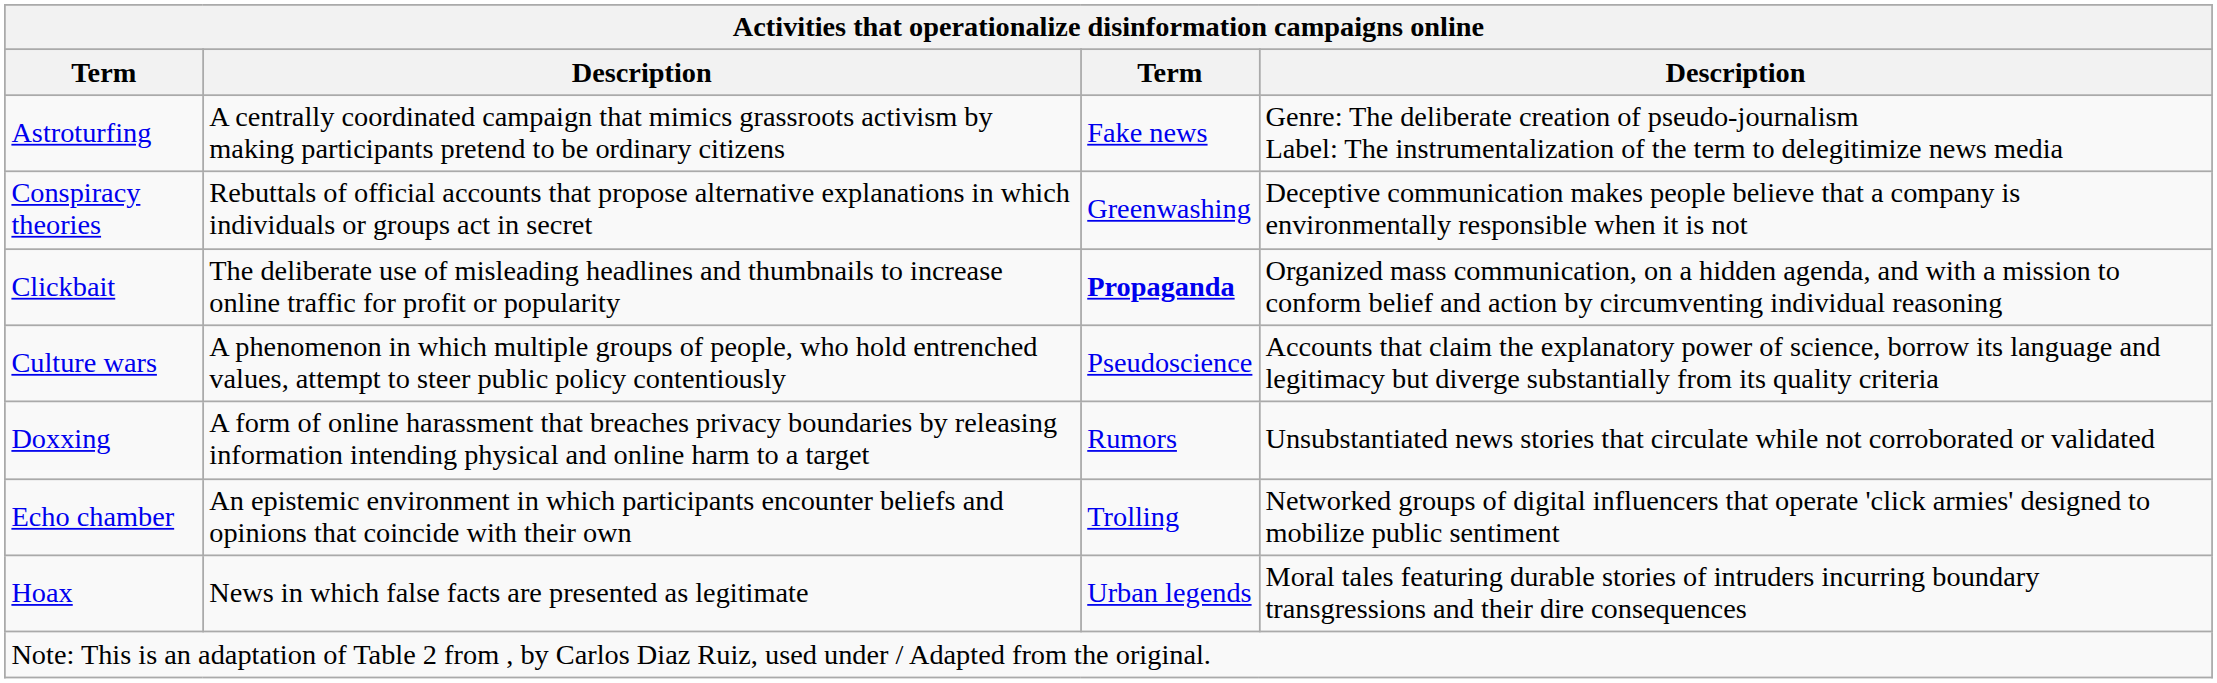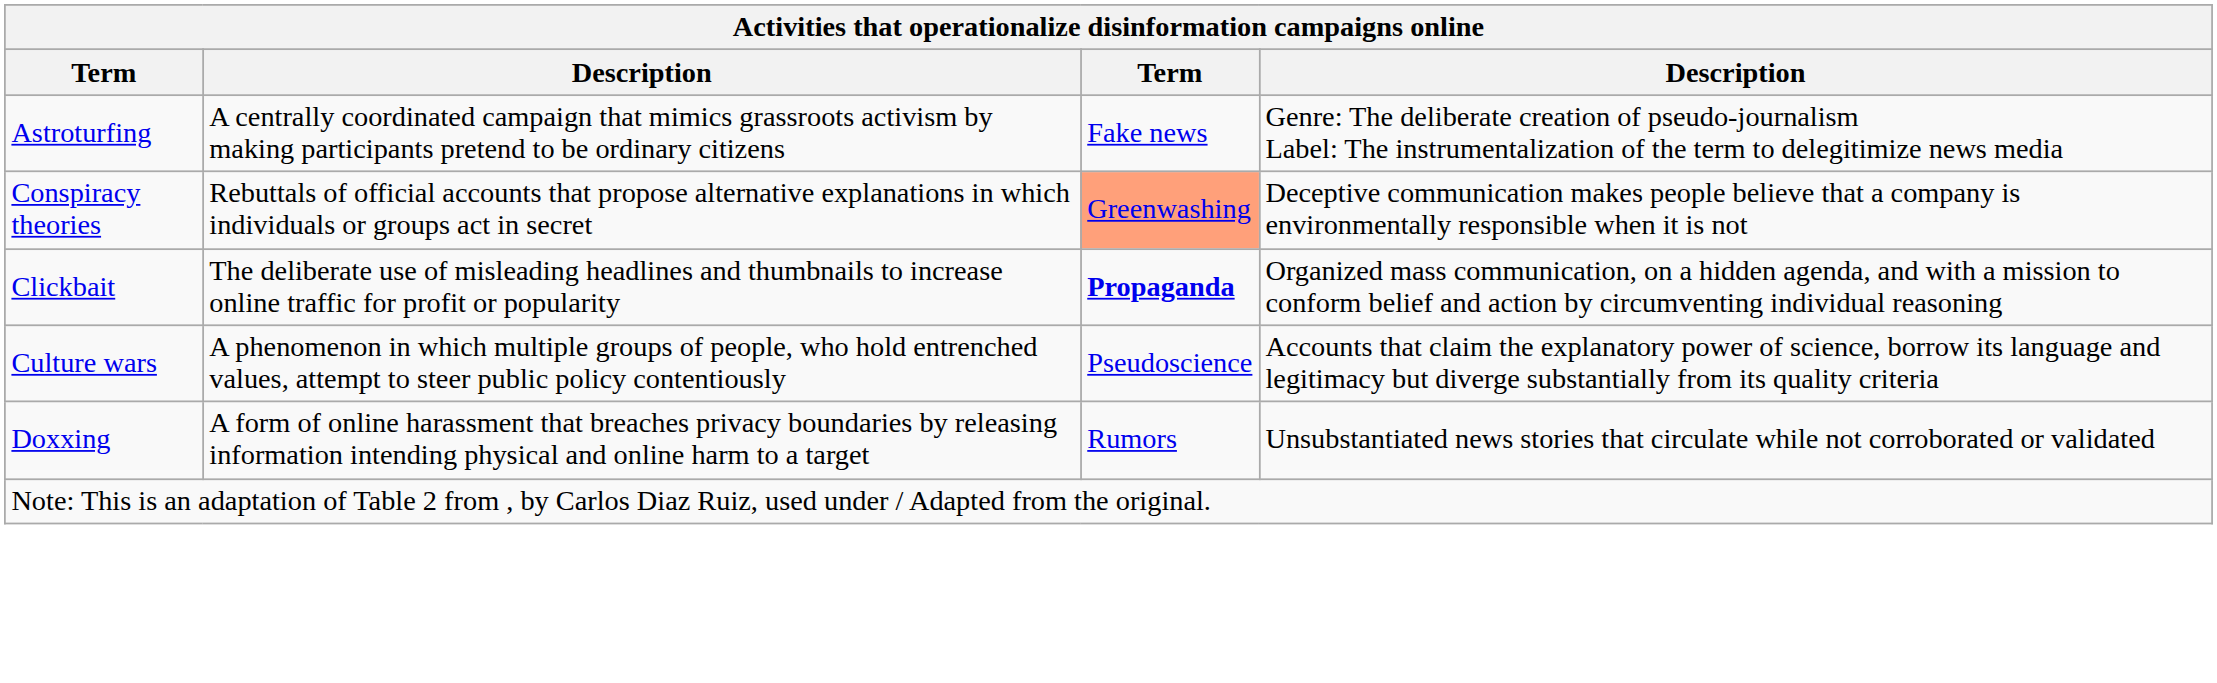Conspiracy theories | column 3: no background -> lightsalmon background
- row: Echo chamber | An epistemic environment in which participants encounter beliefs and opinions that coincide with their own | Trolling | Networked groups of digital influencers that operate 'click armies' designed to mobilize public sentiment
- row: Hoax | News in which false facts are presented as legitimate | Urban legends | Moral tales featuring durable stories of intruders incurring boundary transgressions and their dire consequences
